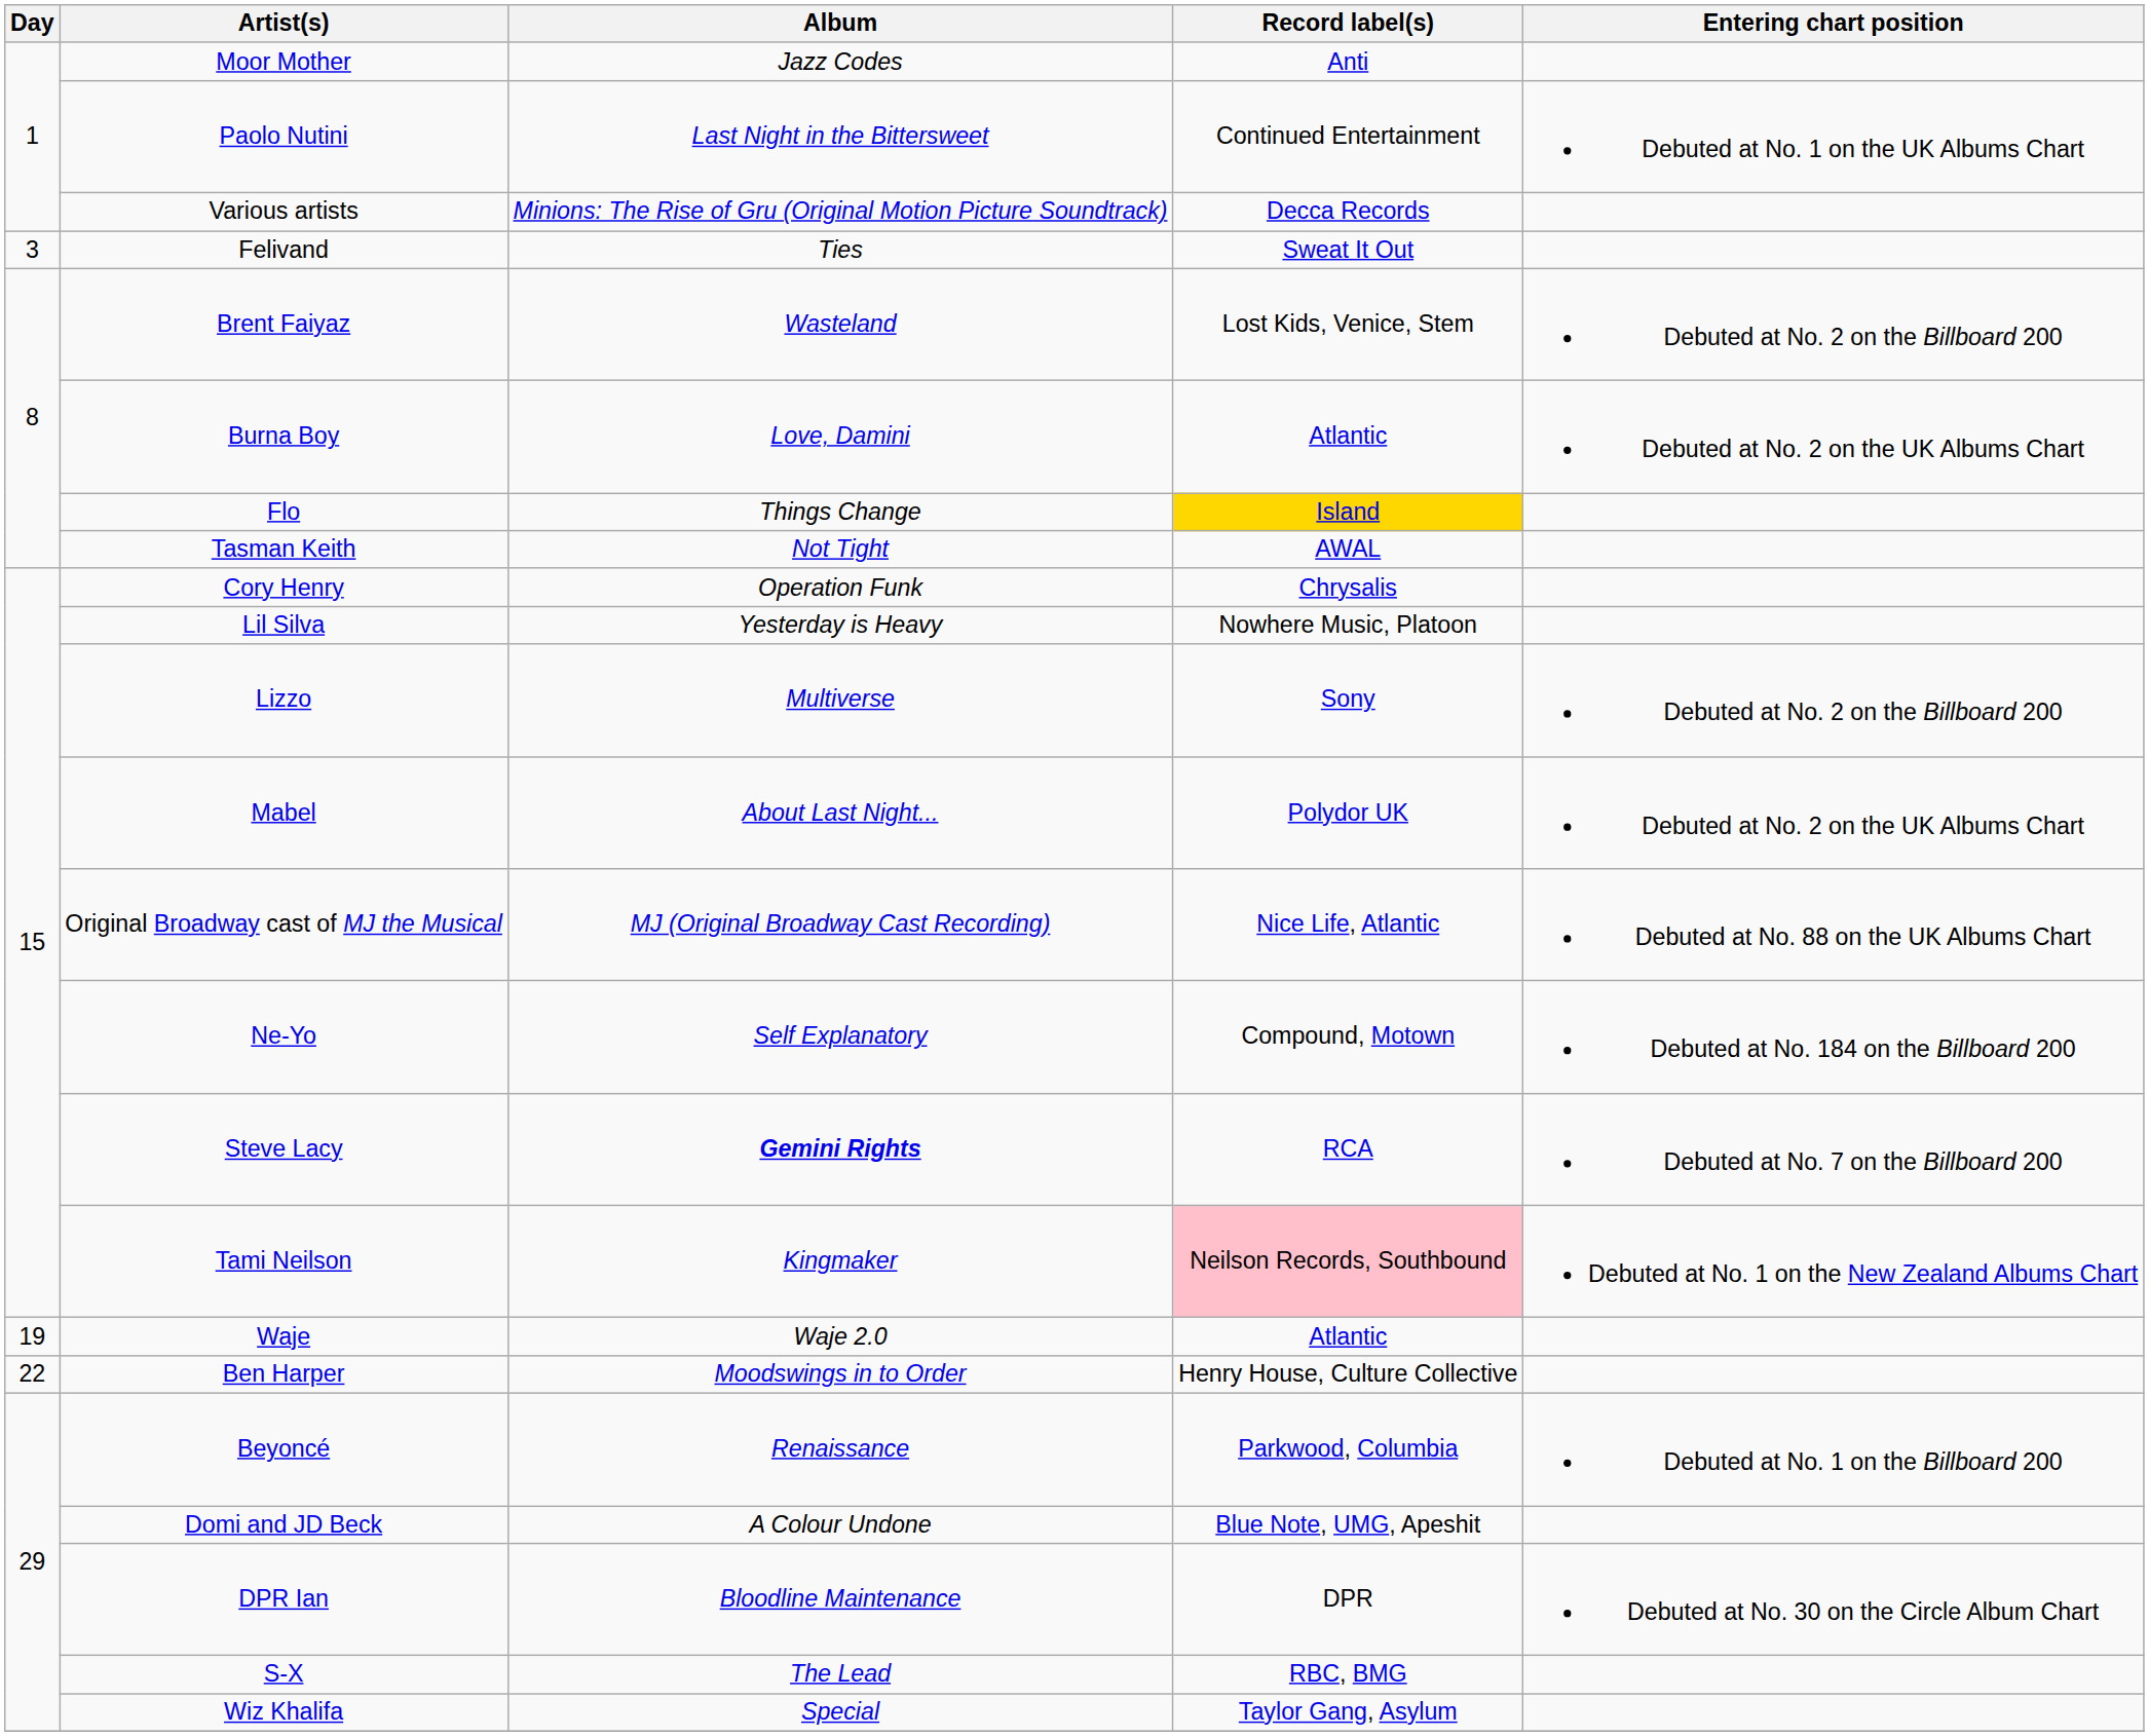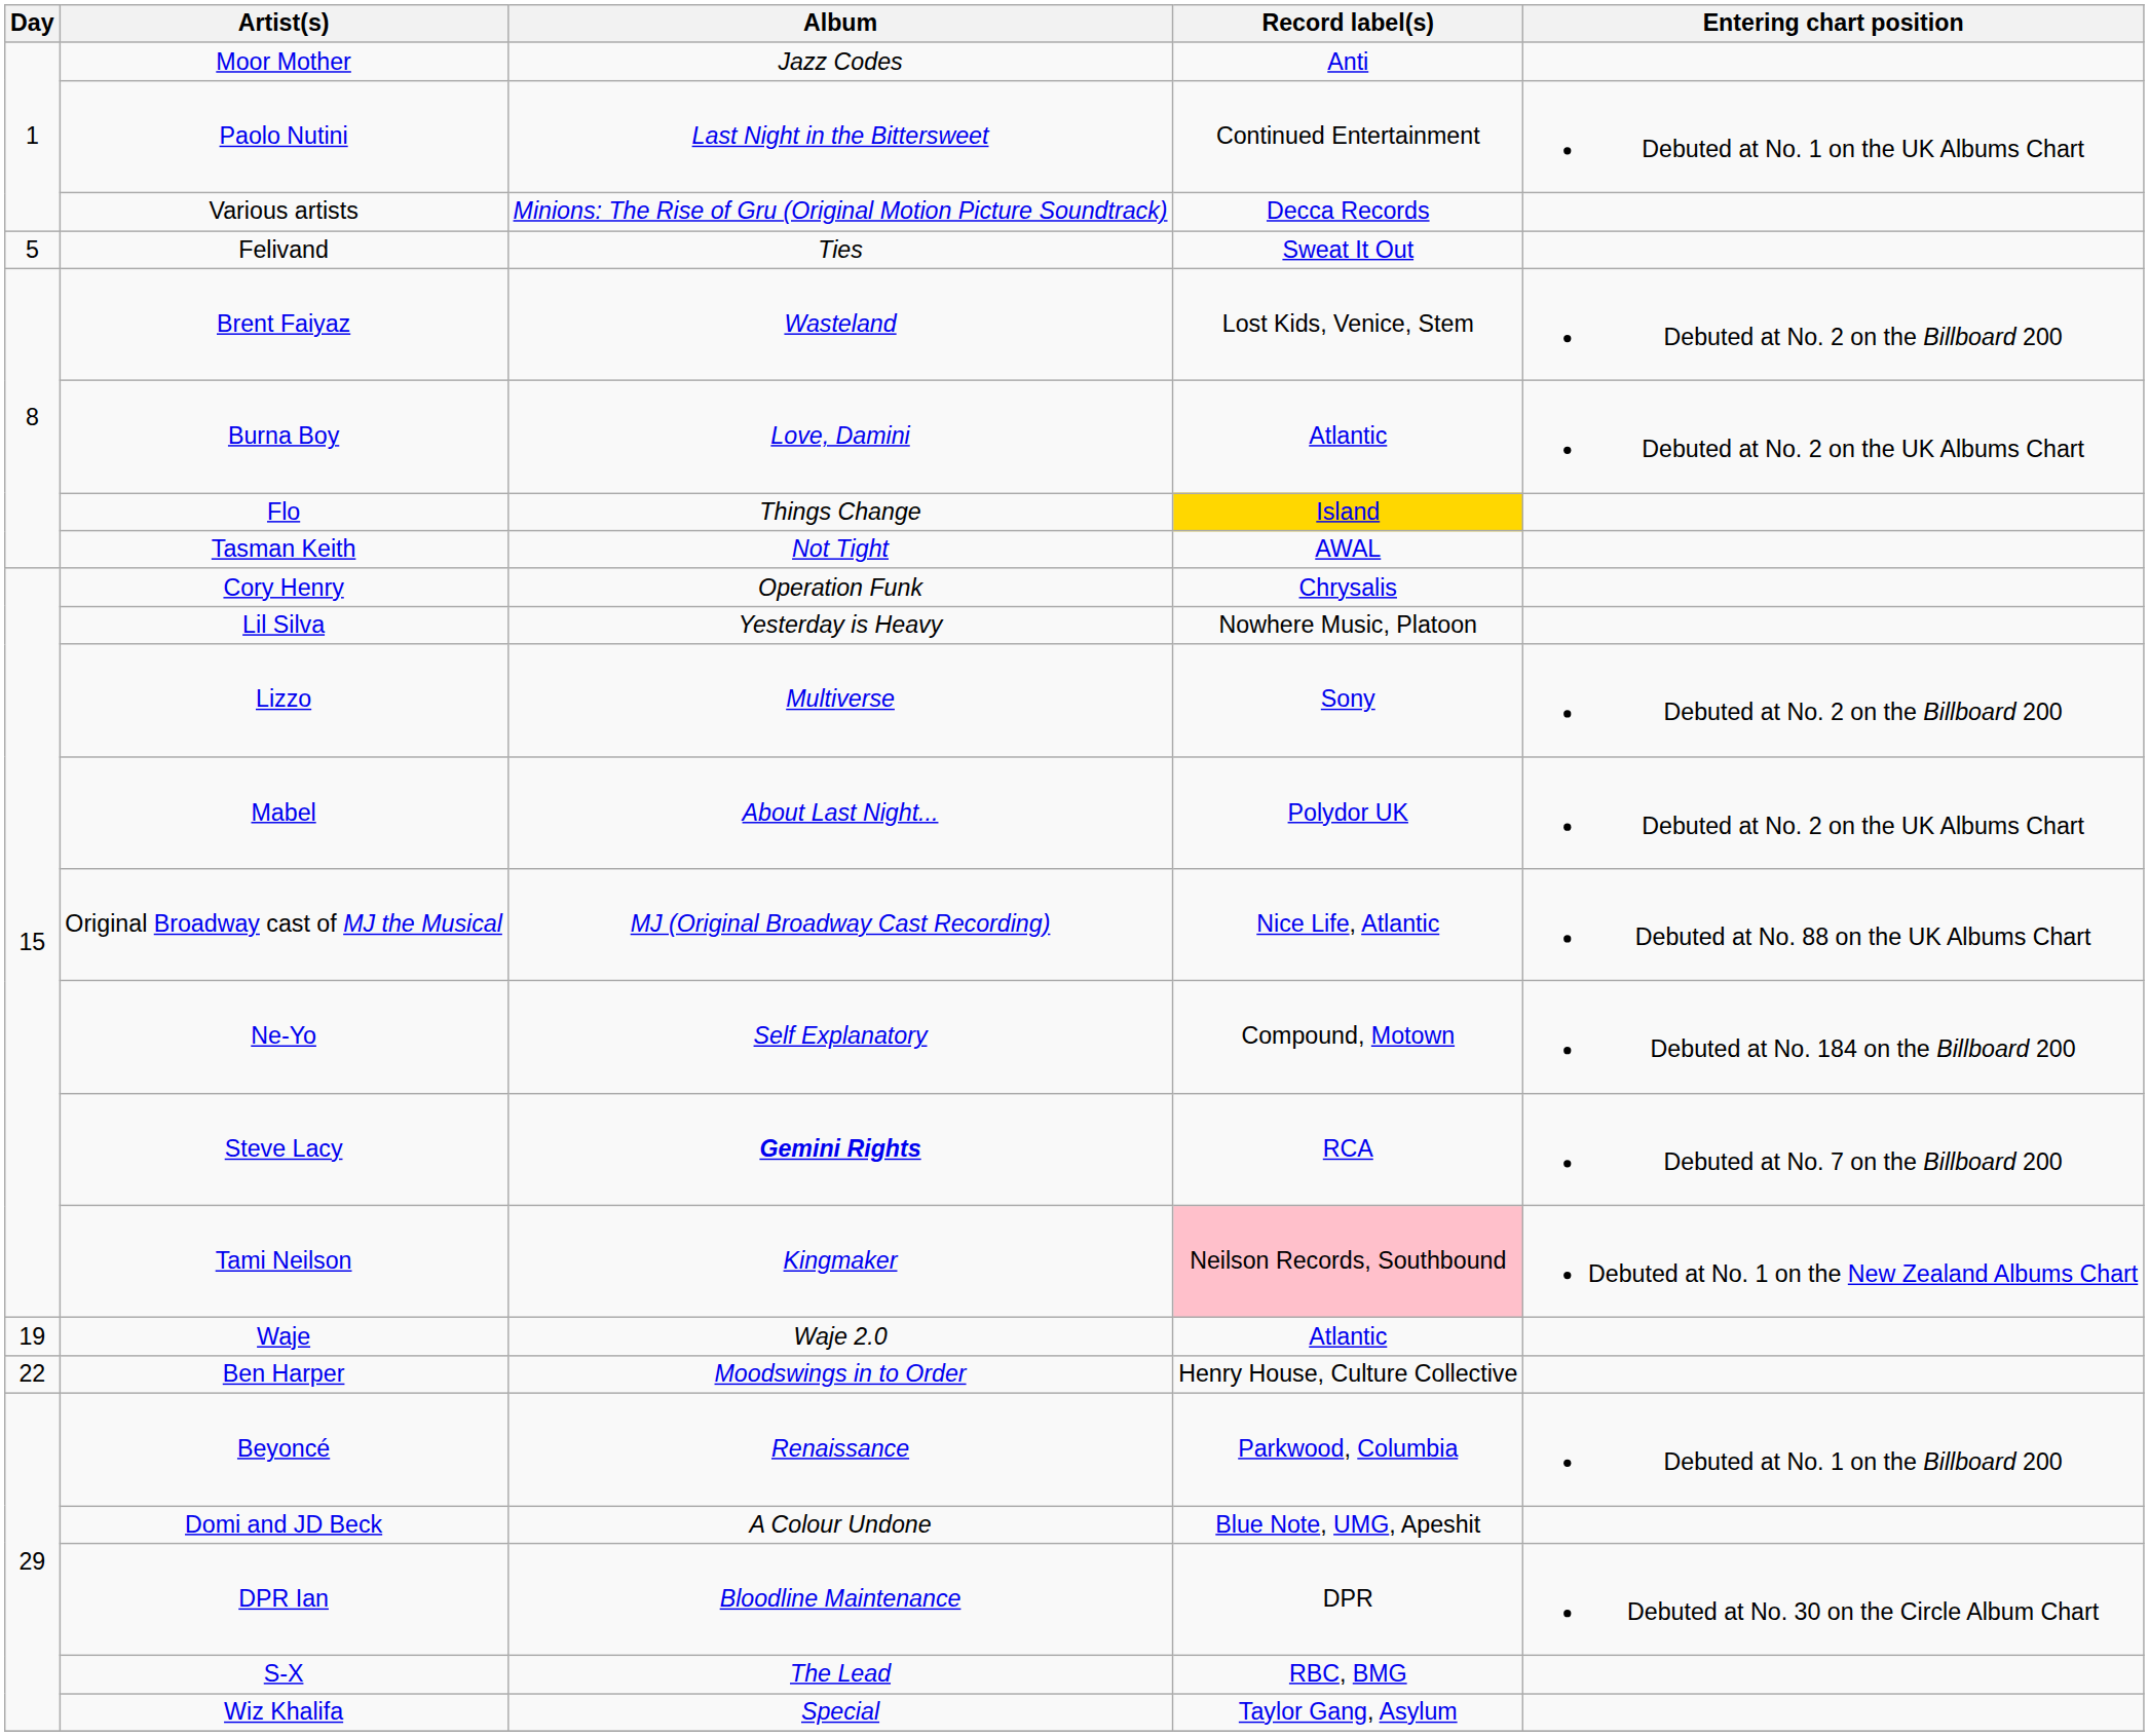Felivand | Day: 3 -> 5
